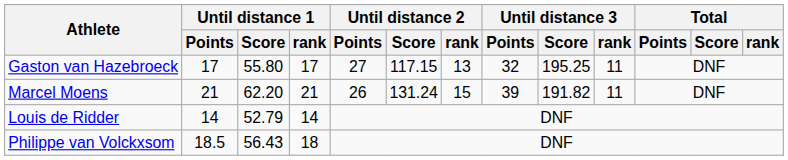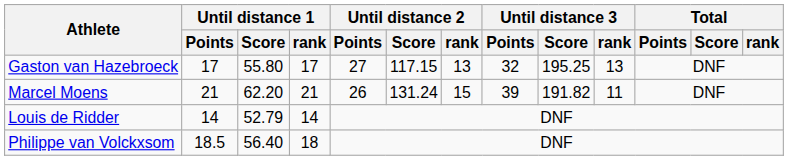Gaston van Hazebroeck | Until distance 3 / rank: 11 -> 13
Philippe van Volckxsom | Until distance 1 / Score: 56.43 -> 56.40
